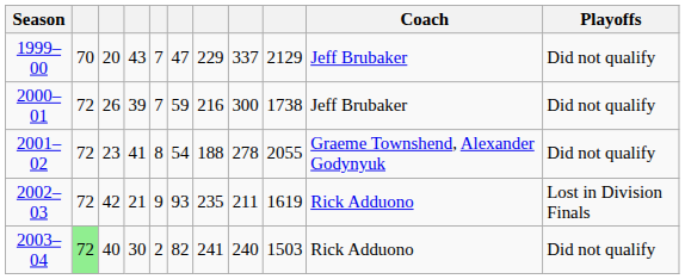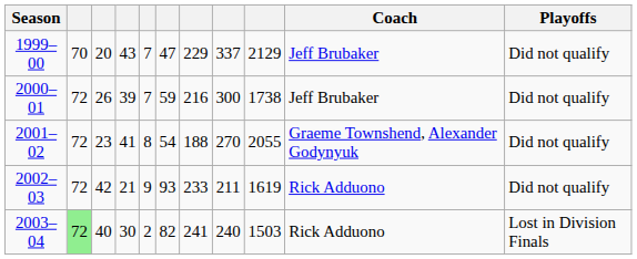2001–02 | column 8: 278 -> 270
2002–03 | column 7: 235 -> 233
2002–03 | Playoffs: Lost in Division Finals -> Did not qualify
2003–04 | Playoffs: Did not qualify -> Lost in Division Finals
